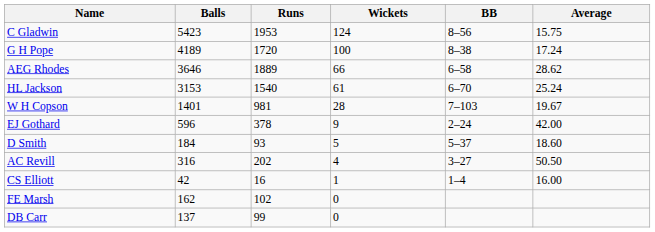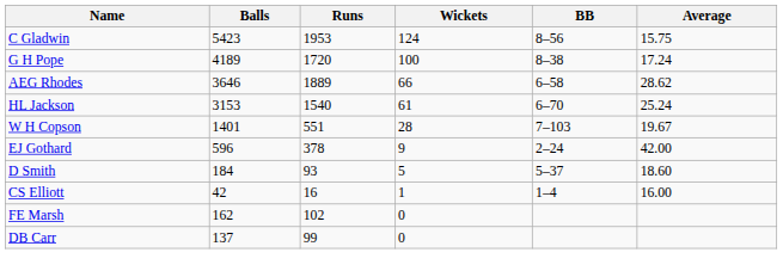W H Copson | Runs: 981 -> 551
- row: AC Revill | 316 | 202 | 4 | 3–27 | 50.50
